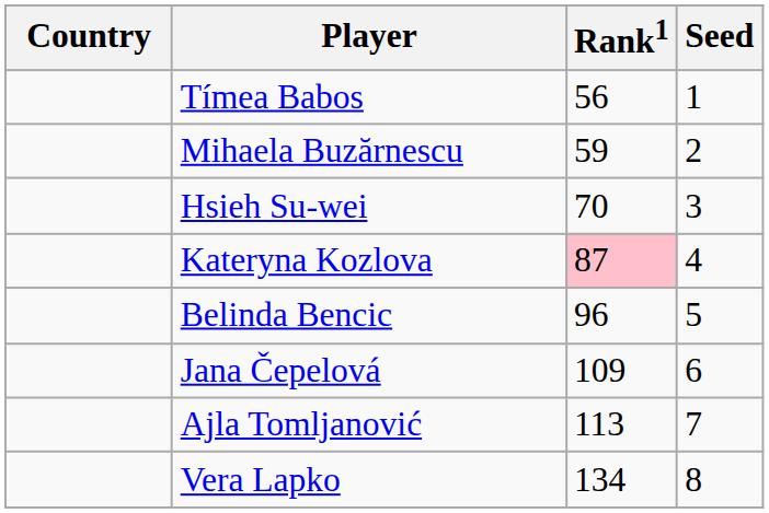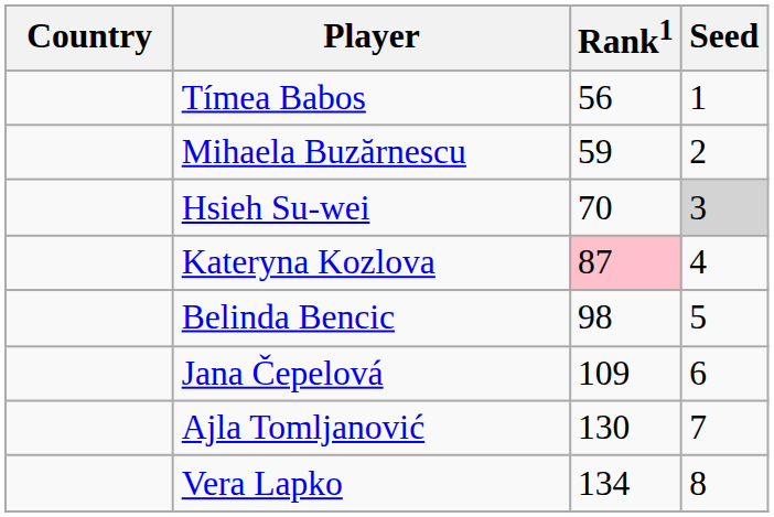Hsieh Su-wei | Seed: no background -> lightgrey background
Belinda Bencic | Rank1: 96 -> 98
Ajla Tomljanović | Rank1: 113 -> 130
